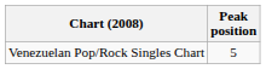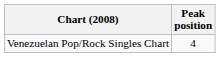Venezuelan Pop/Rock Singles Chart | Peak position: 5 -> 4
